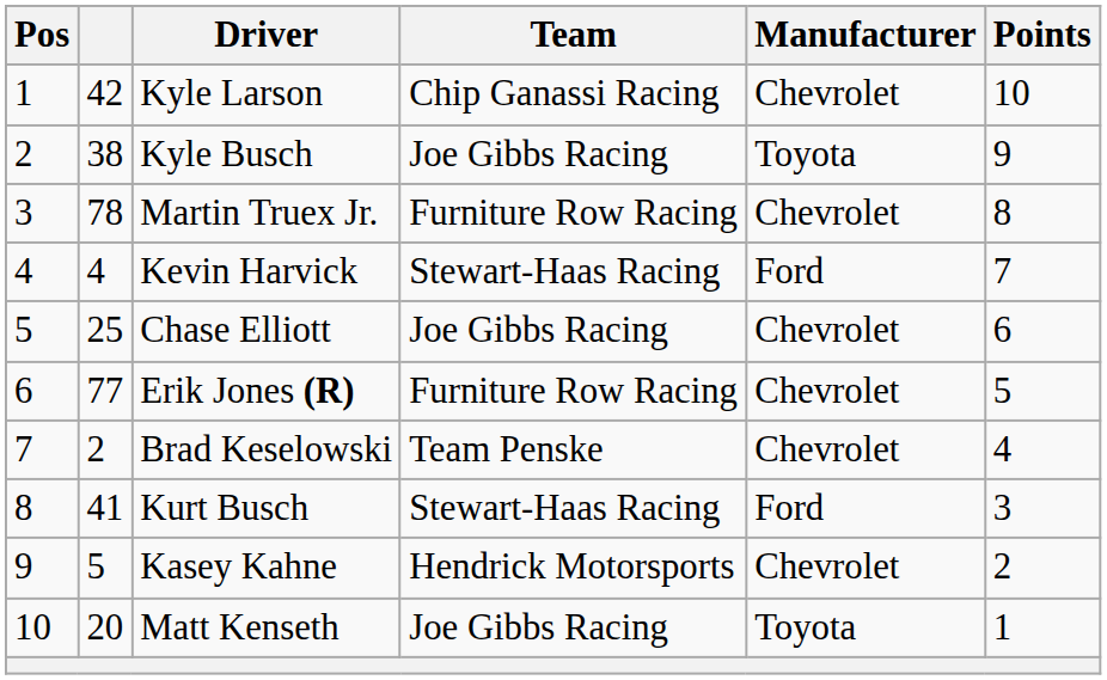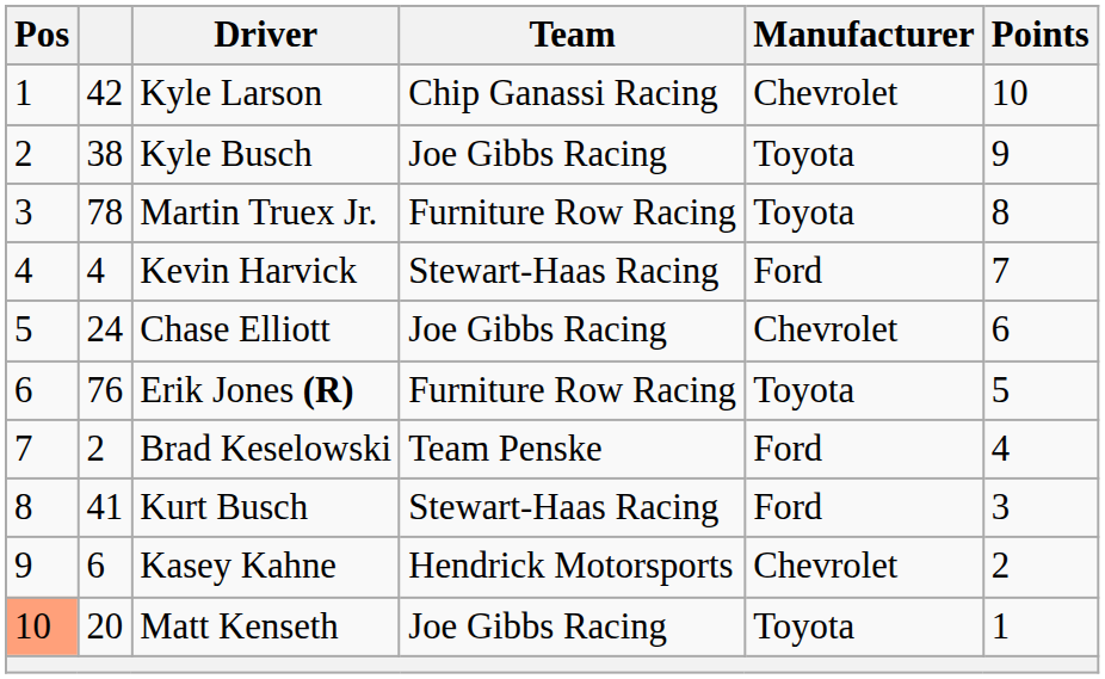Martin Truex Jr. | Manufacturer: Chevrolet -> Toyota
Chase Elliott | column 2: 25 -> 24
Erik Jones (R) | column 2: 77 -> 76
Erik Jones (R) | Manufacturer: Chevrolet -> Toyota
Brad Keselowski | Manufacturer: Chevrolet -> Ford
Kasey Kahne | column 2: 5 -> 6
Matt Kenseth | Pos: no background -> lightsalmon background
